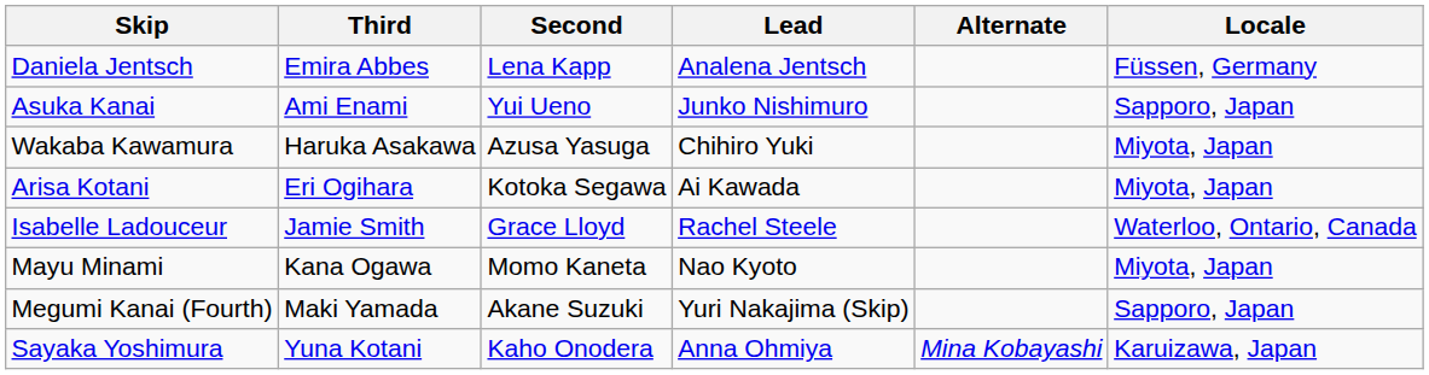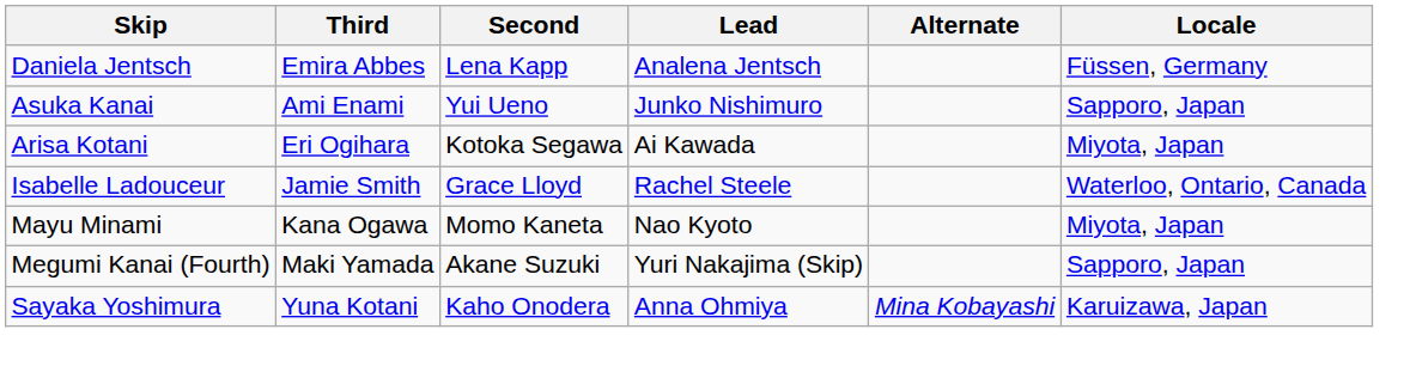- row: Wakaba Kawamura | Haruka Asakawa | Azusa Yasuga | Chihiro Yuki | Miyota, Japan
